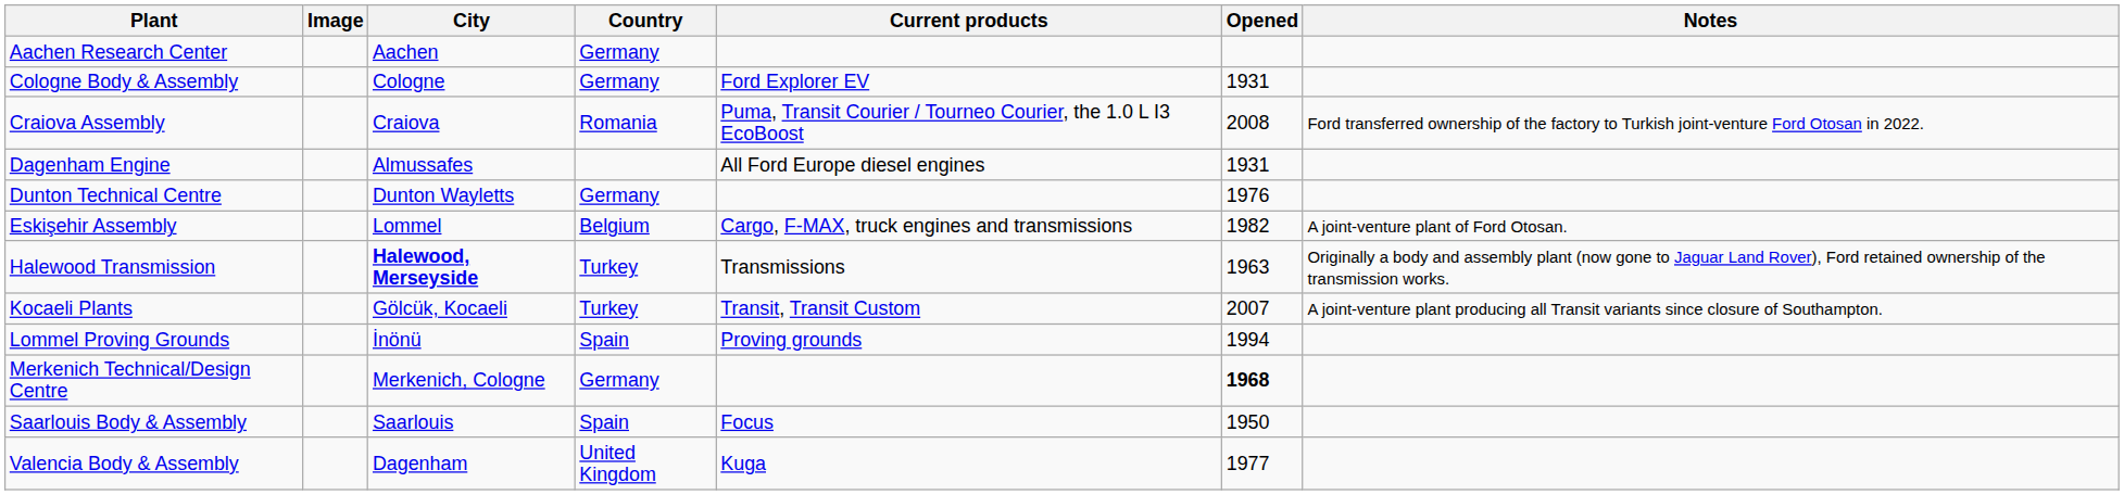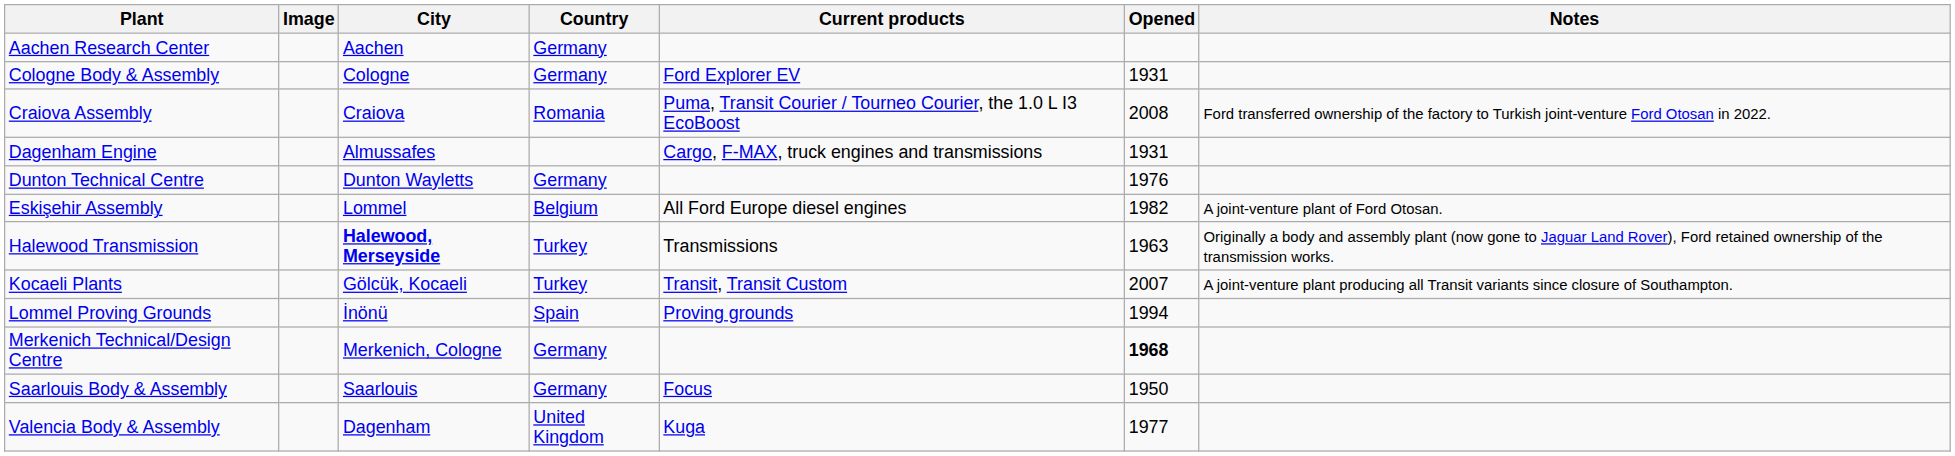Dagenham Engine | Current products: All Ford Europe diesel engines -> Cargo, F-MAX, truck engines and transmissions
Eskişehir Assembly | Current products: Cargo, F-MAX, truck engines and transmissions -> All Ford Europe diesel engines
Saarlouis Body & Assembly | Country: Spain -> Germany
